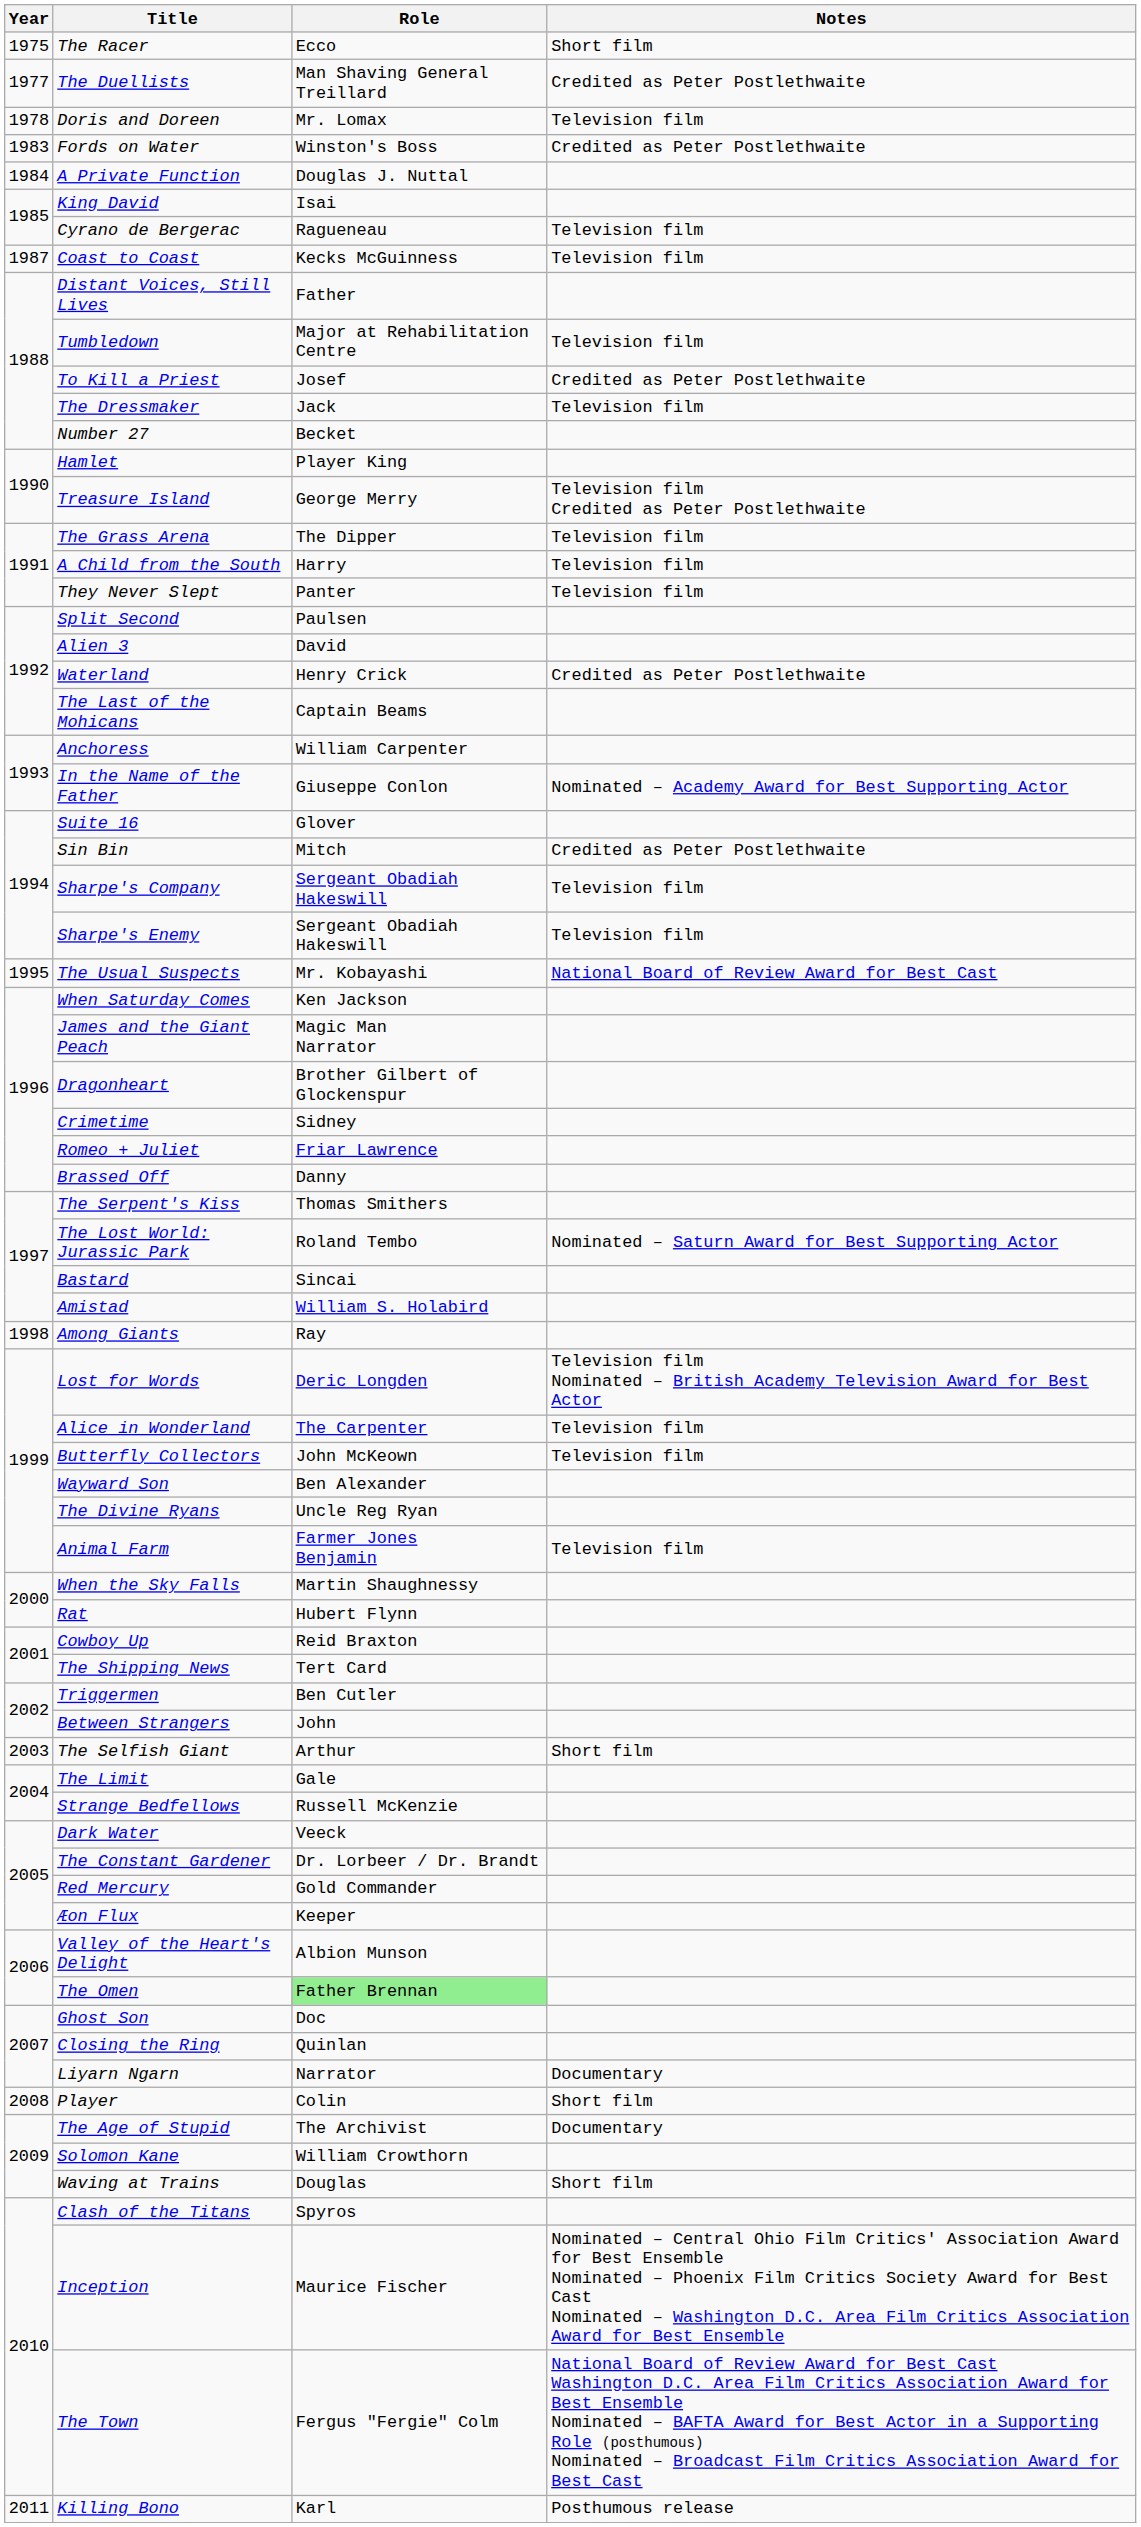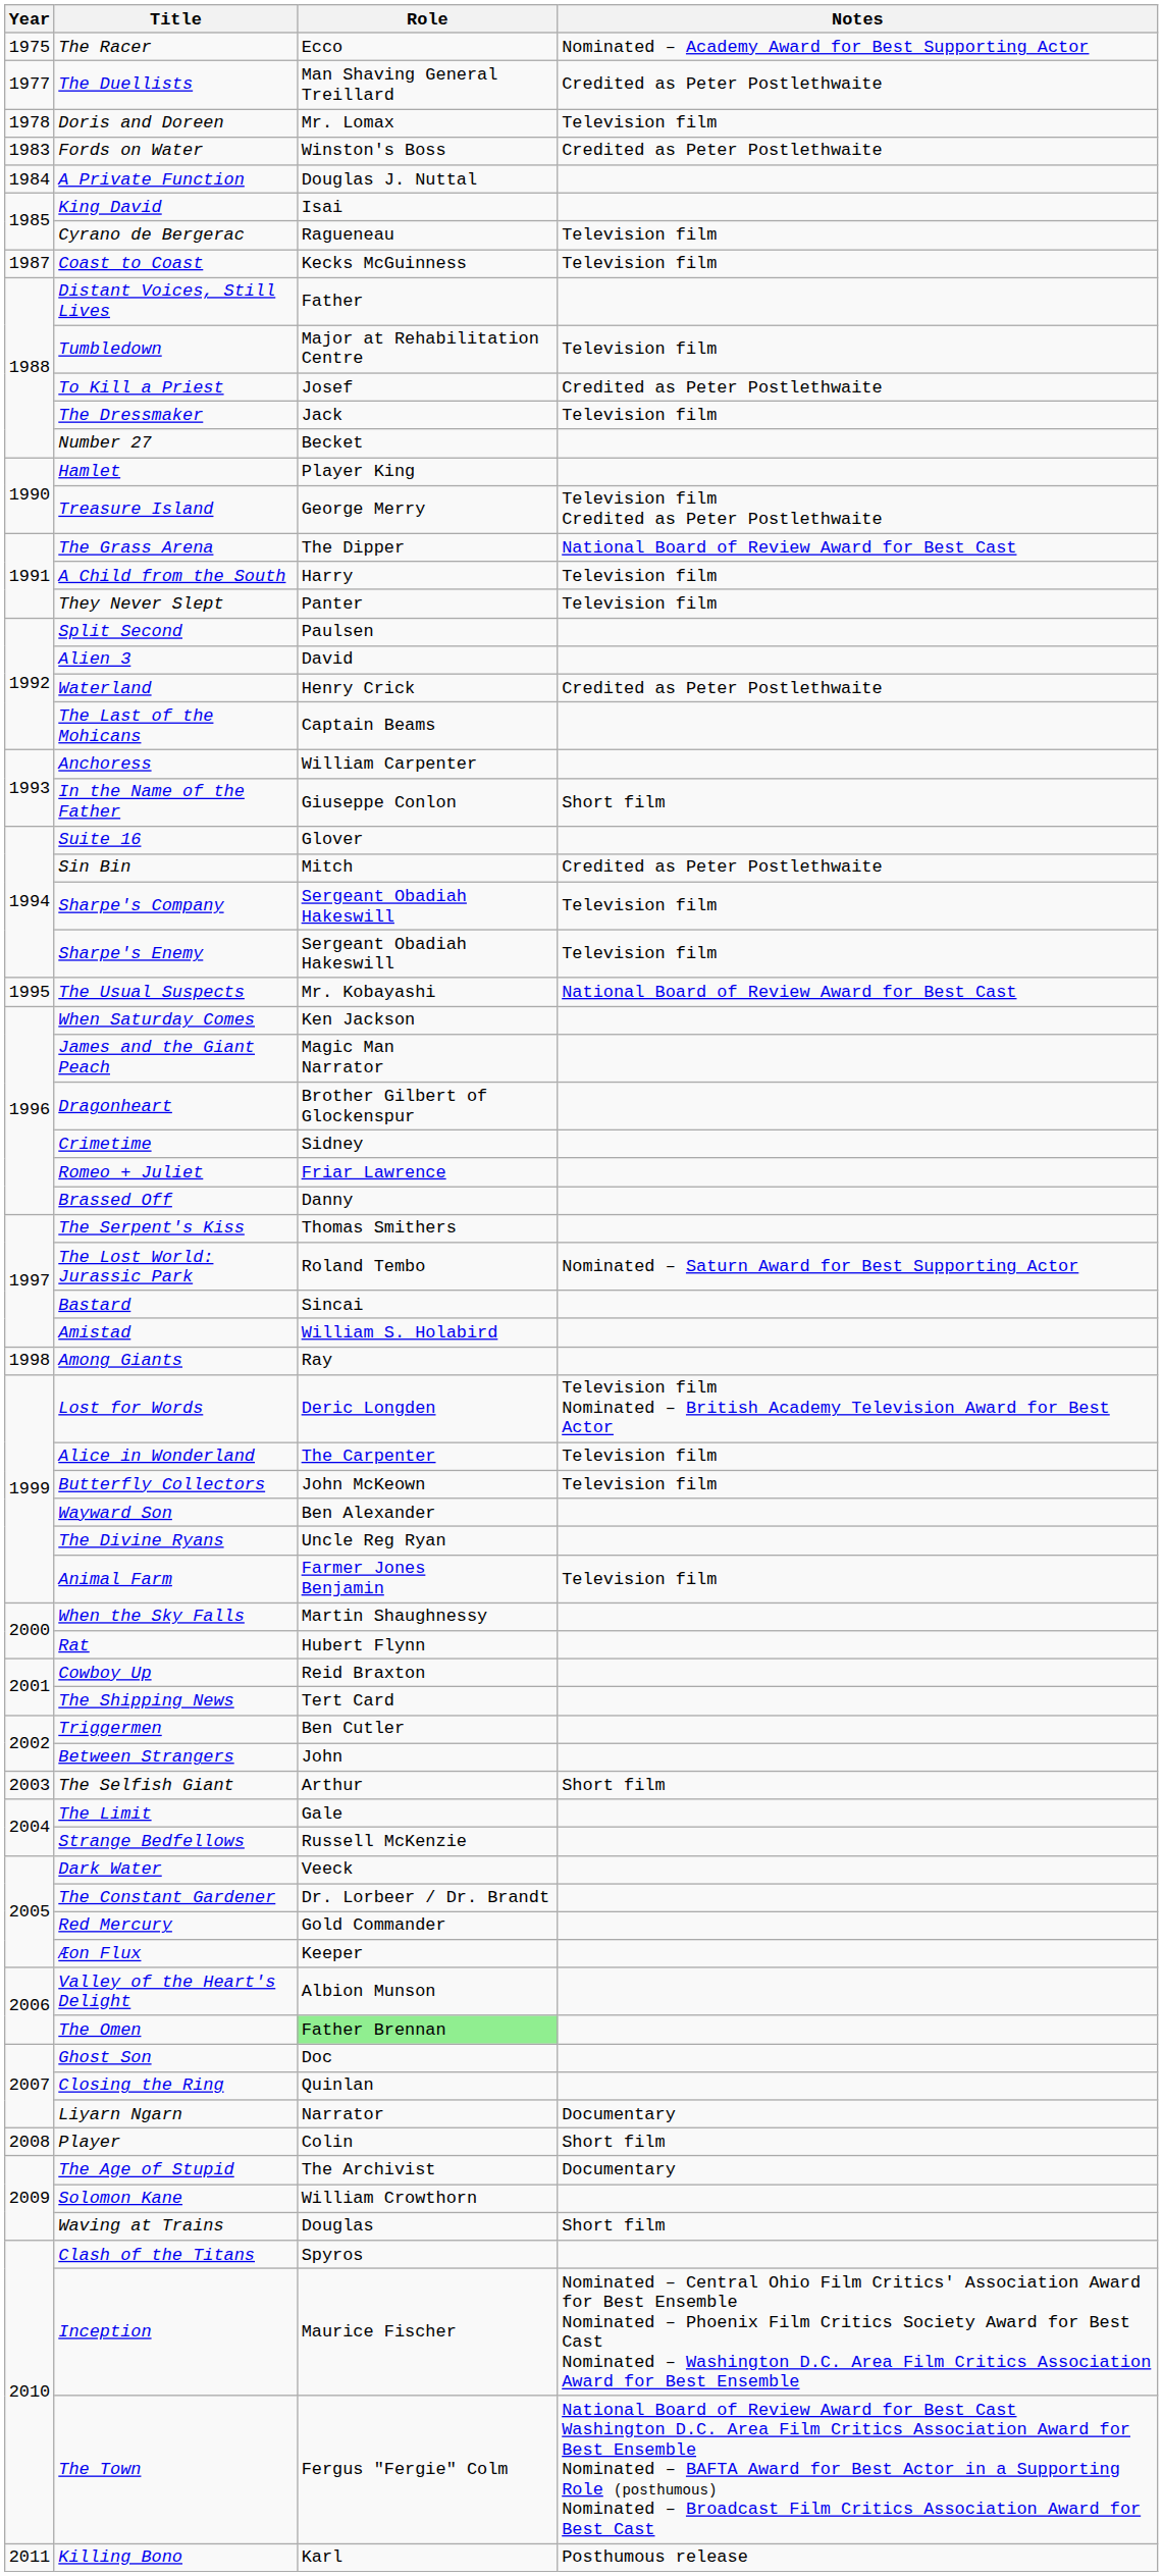The Racer | Notes: Short film -> Nominated – Academy Award for Best Supporting Actor
The Grass Arena | Notes: Television film -> National Board of Review Award for Best Cast
In the Name of the Father | Notes: Nominated – Academy Award for Best Supporting Actor -> Short film
